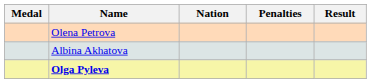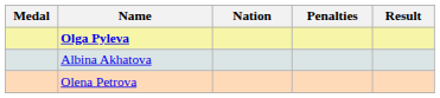rows swapped: Olga Pyleva <-> Olena Petrova
